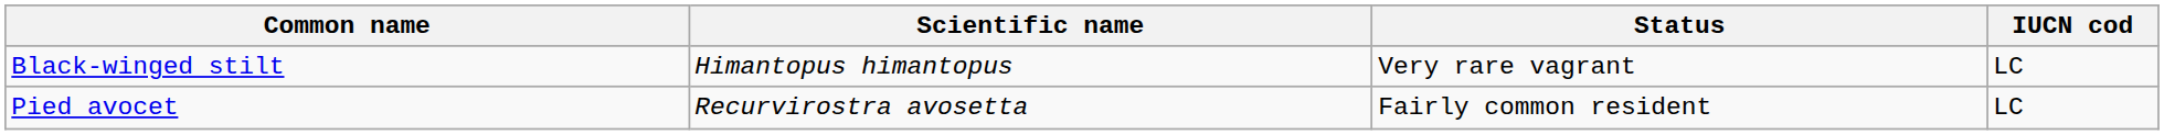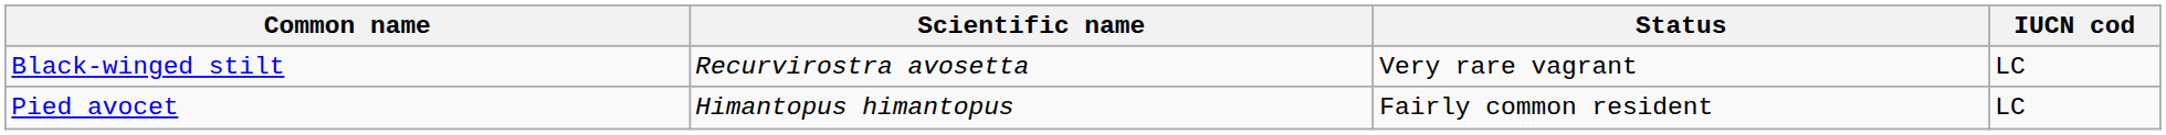Black-winged stilt | Scientific name: Himantopus himantopus -> Recurvirostra avosetta
Pied avocet | Scientific name: Recurvirostra avosetta -> Himantopus himantopus
